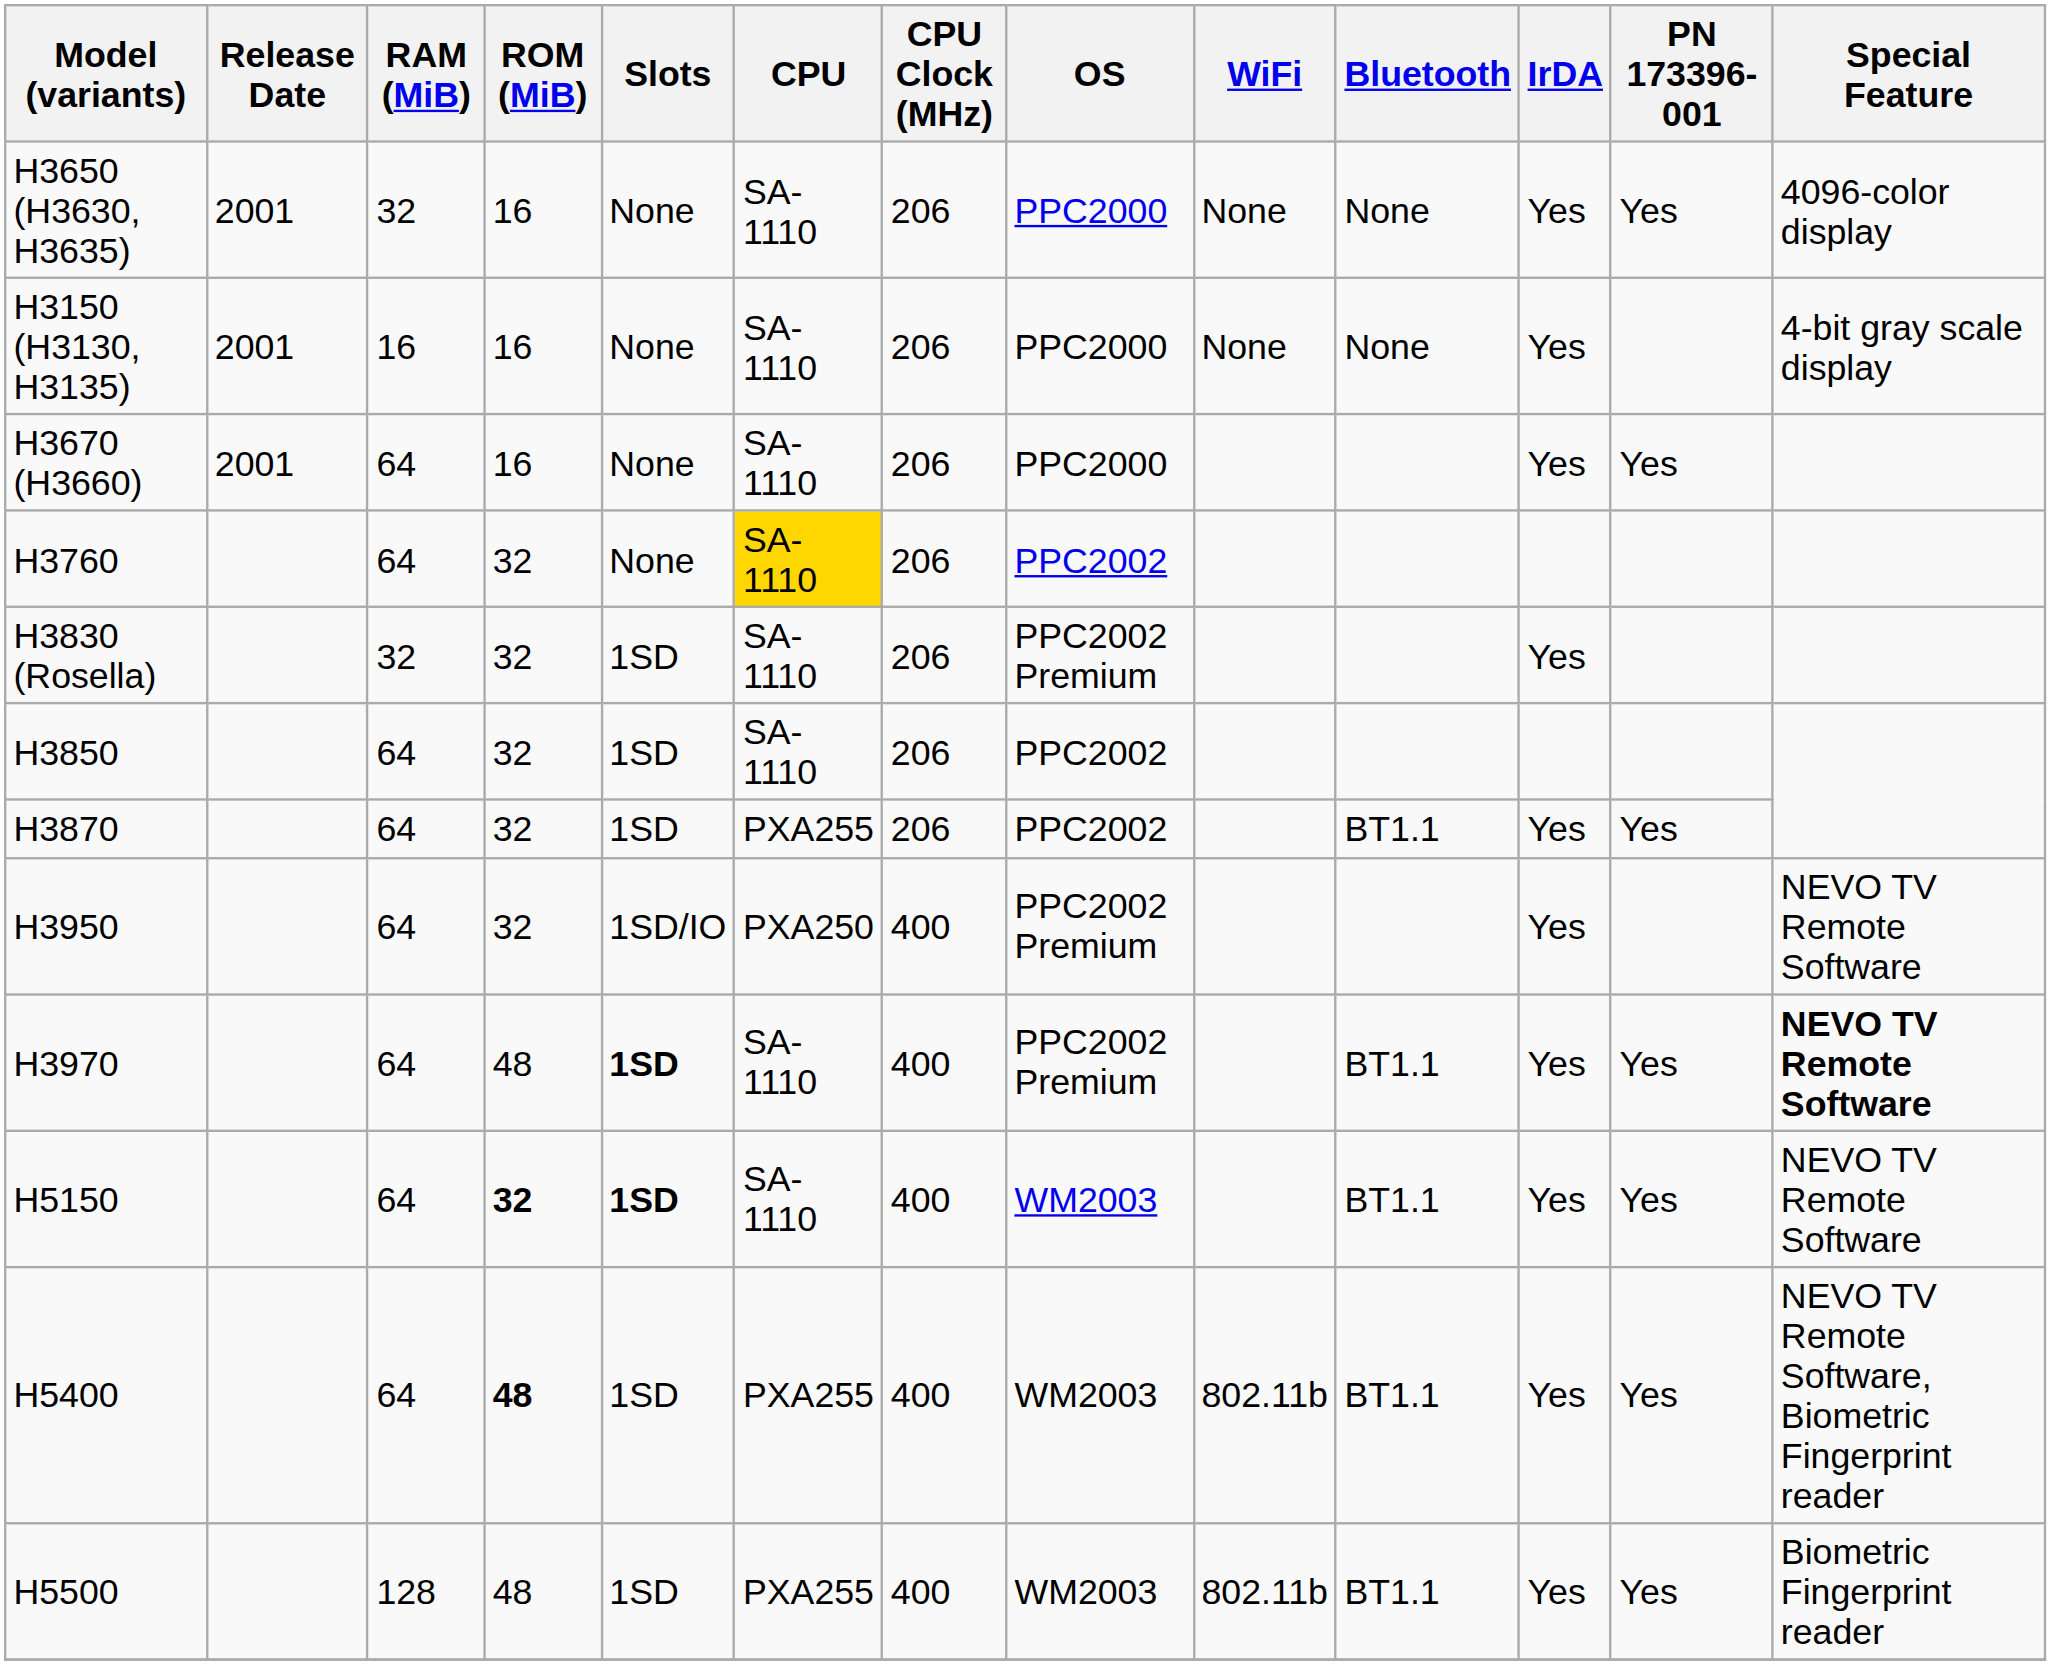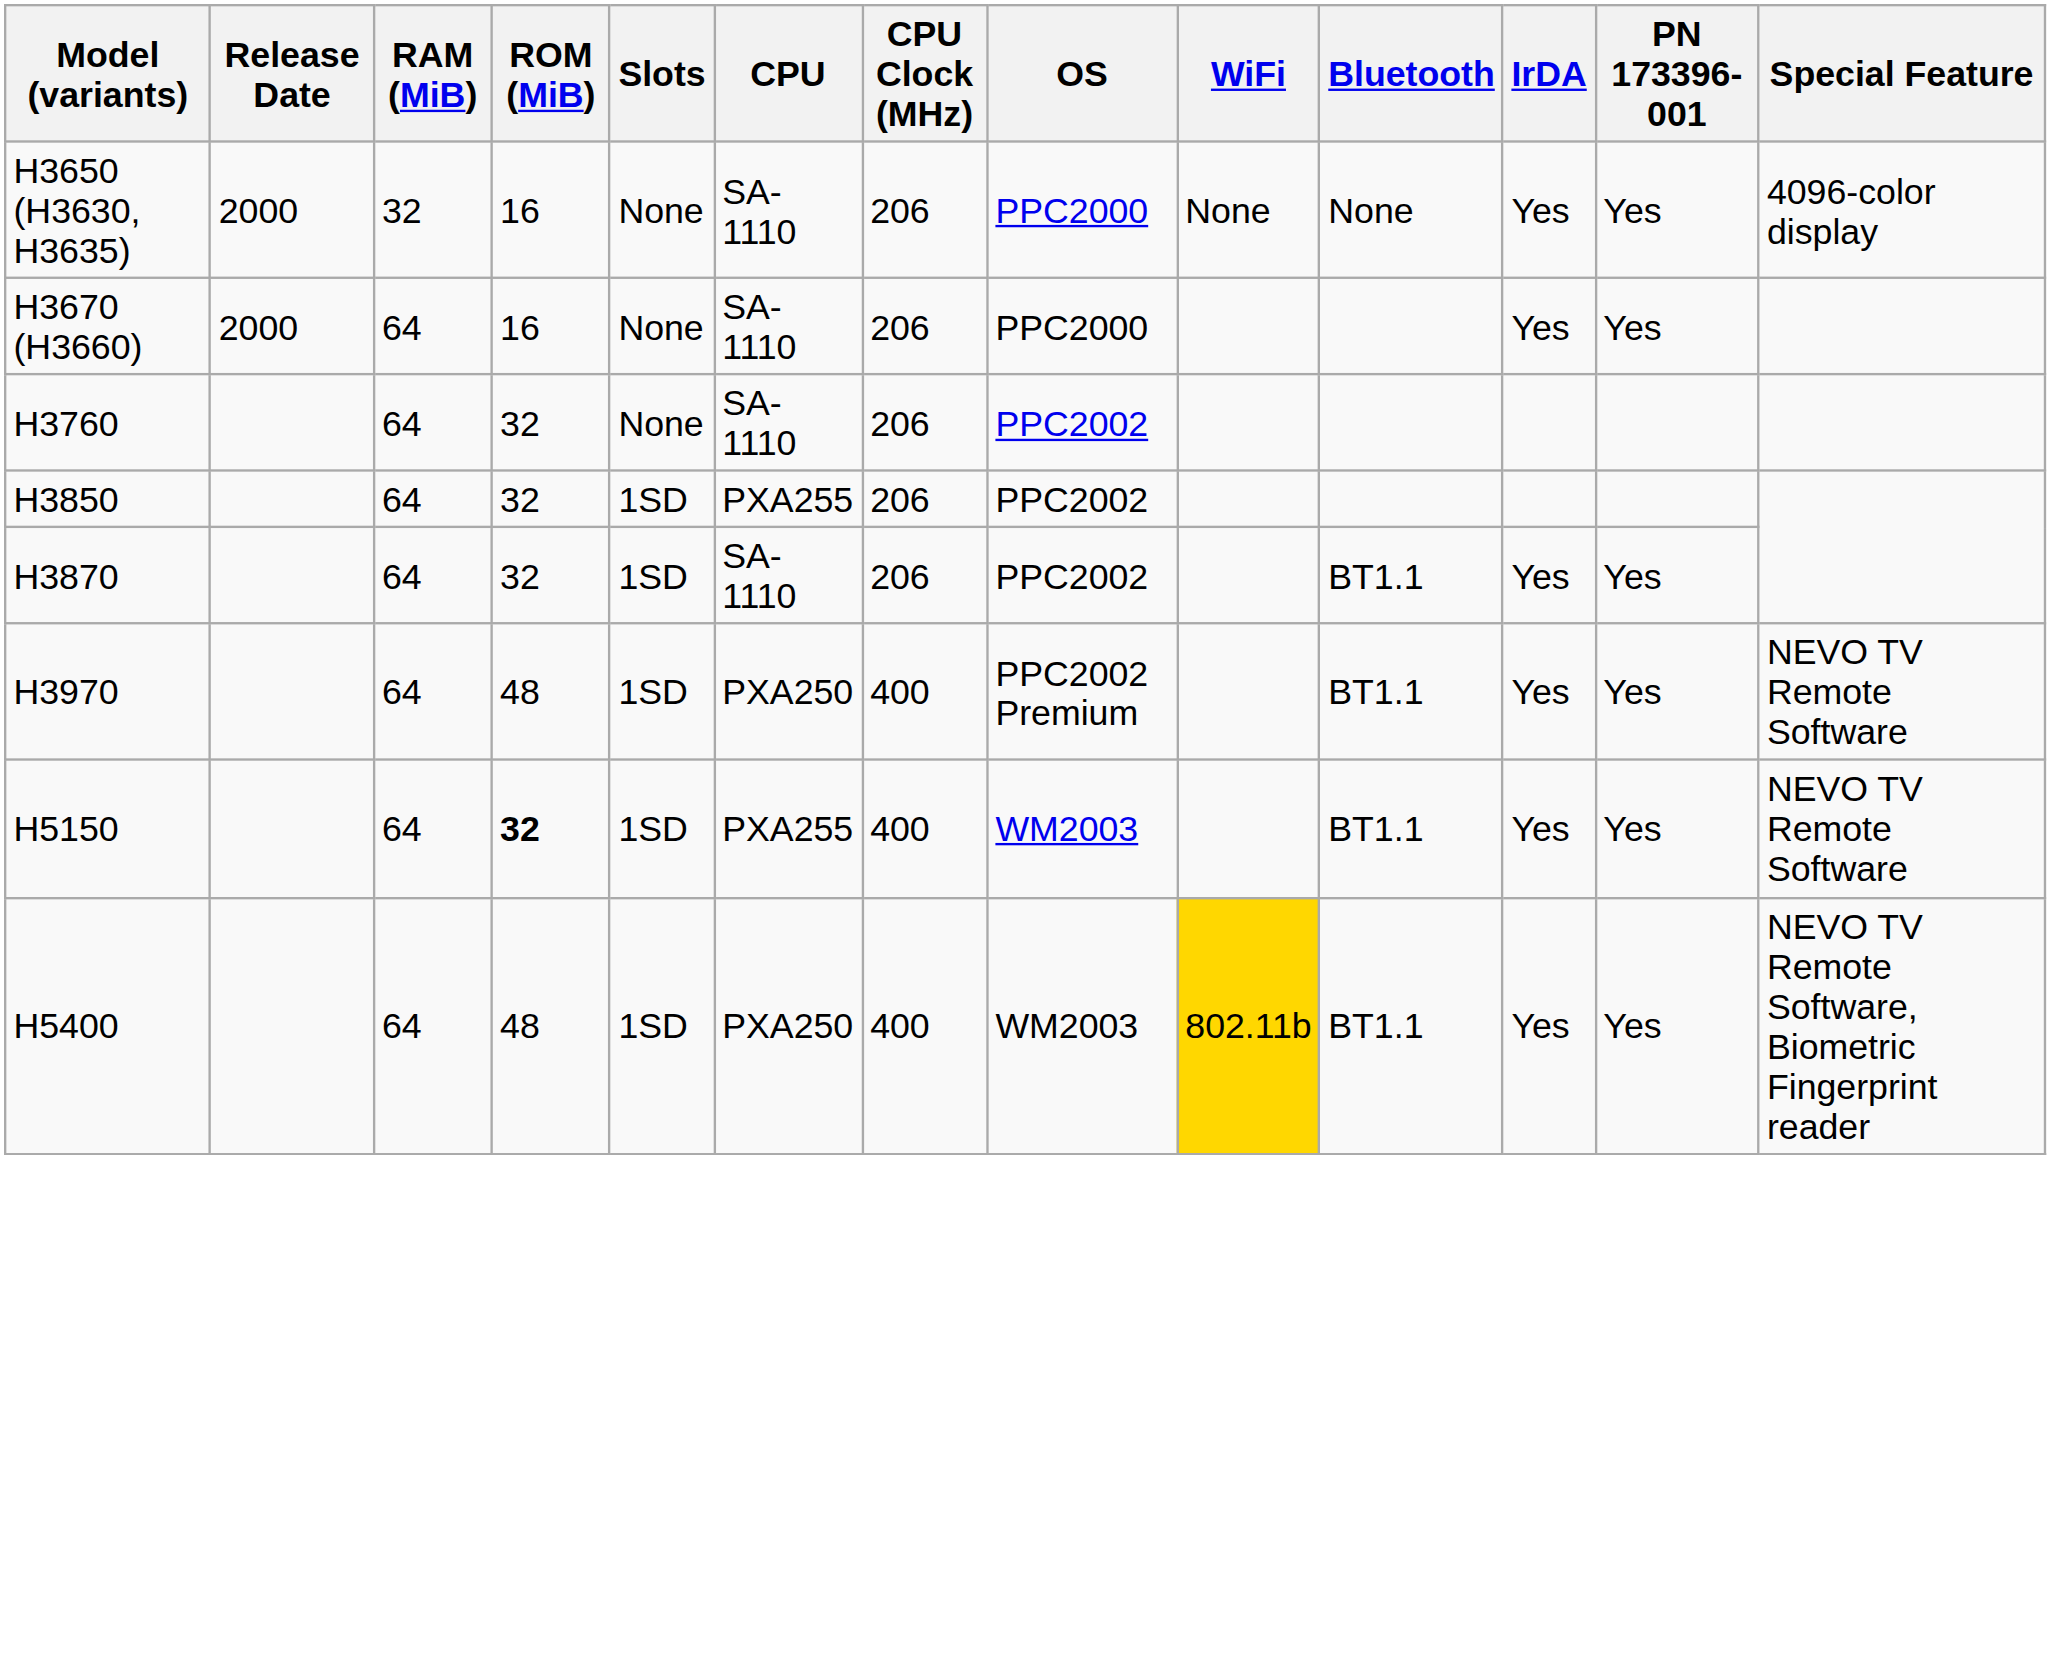H3650 (H3630, H3635) | Release Date: 2001 -> 2000
- row: H3150 (H3130, H3135) | 2001 | 16 | 16 | None | SA-1110 | 206 | PPC2000 | None | None | Yes | 4-bit gray scale display
H3670 (H3660) | Release Date: 2001 -> 2000
H3760 | CPU: gold background -> no background
- row: H3830 (Rosella) | 32 | 32 | 1SD | SA-1110 | 206 | PPC2002 Premium | Yes
H3850 | CPU: SA-1110 -> PXA255
H3870 | CPU: PXA255 -> SA-1110
- row: H3950 | 64 | 32 | 1SD/IO | PXA250 | 400 | PPC2002 Premium | Yes | NEVO TV Remote Software
H3970 | Slots: bold -> normal
H3970 | CPU: SA-1110 -> PXA250
H3970 | Special Feature: bold -> normal
H5150 | Slots: bold -> normal
H5150 | CPU: SA-1110 -> PXA255
H5400 | ROM (MiB): bold -> normal
H5400 | CPU: PXA255 -> PXA250
H5400 | WiFi: no background -> gold background
- row: H5500 | 128 | 48 | 1SD | PXA255 | 400 | WM2003 | 802.11b | BT1.1 | Yes | Yes | Biometric Fingerprint reader
